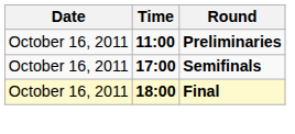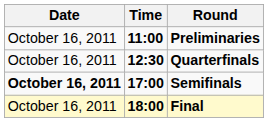+ row: October 16, 2011 | 12:30 | Quarterfinals
Semifinals | Date: normal -> bold
